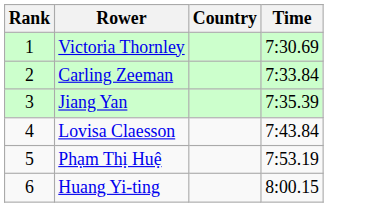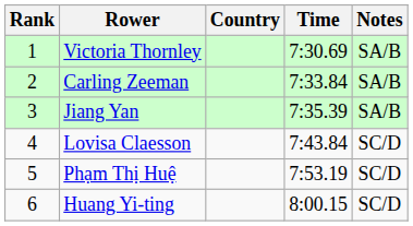+ column: Notes | SA/B | SA/B | SA/B | SC/D | SC/D | SC/D
